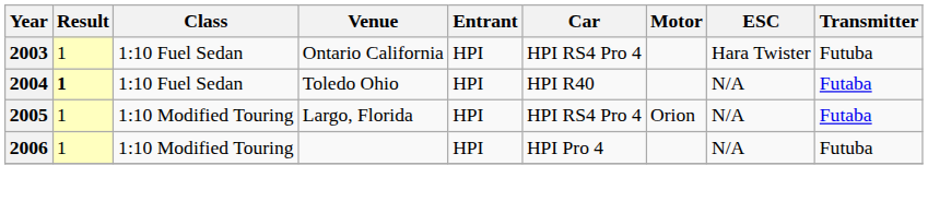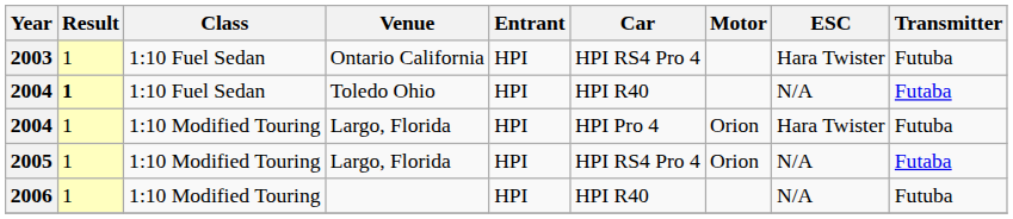+ row: 2004 | 1 | 1:10 Modified Touring | Largo, Florida | HPI | HPI Pro 4 | Orion | Hara Twister | Futuba
2006 | Car: HPI Pro 4 -> HPI R40
